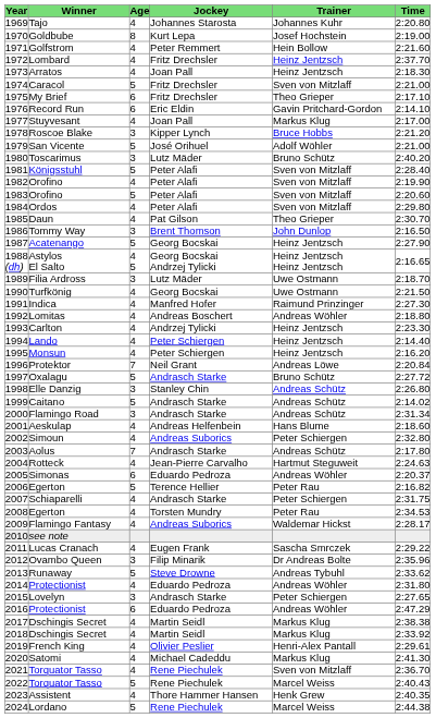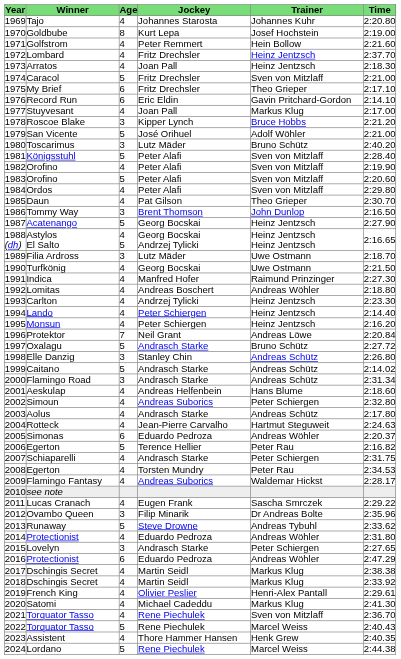Aolus | Age: 7 -> 4
